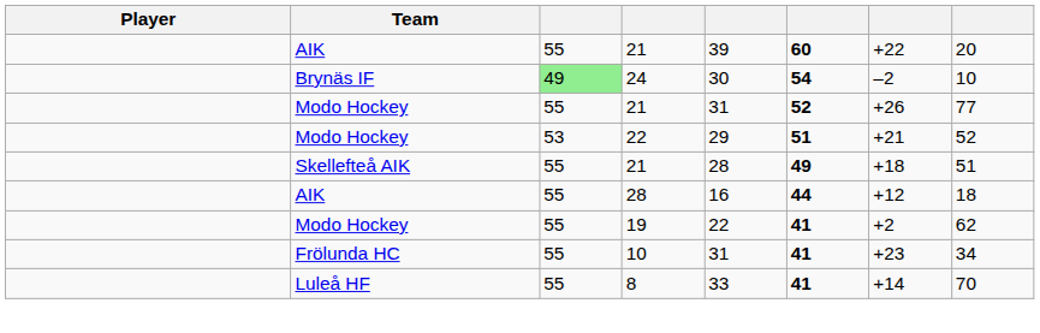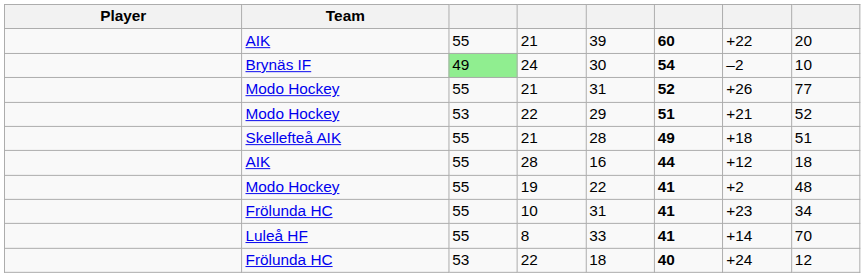19 | column 8: 62 -> 48
+ row: Frölunda HC | 53 | 22 | 18 | 40 | +24 | 12
